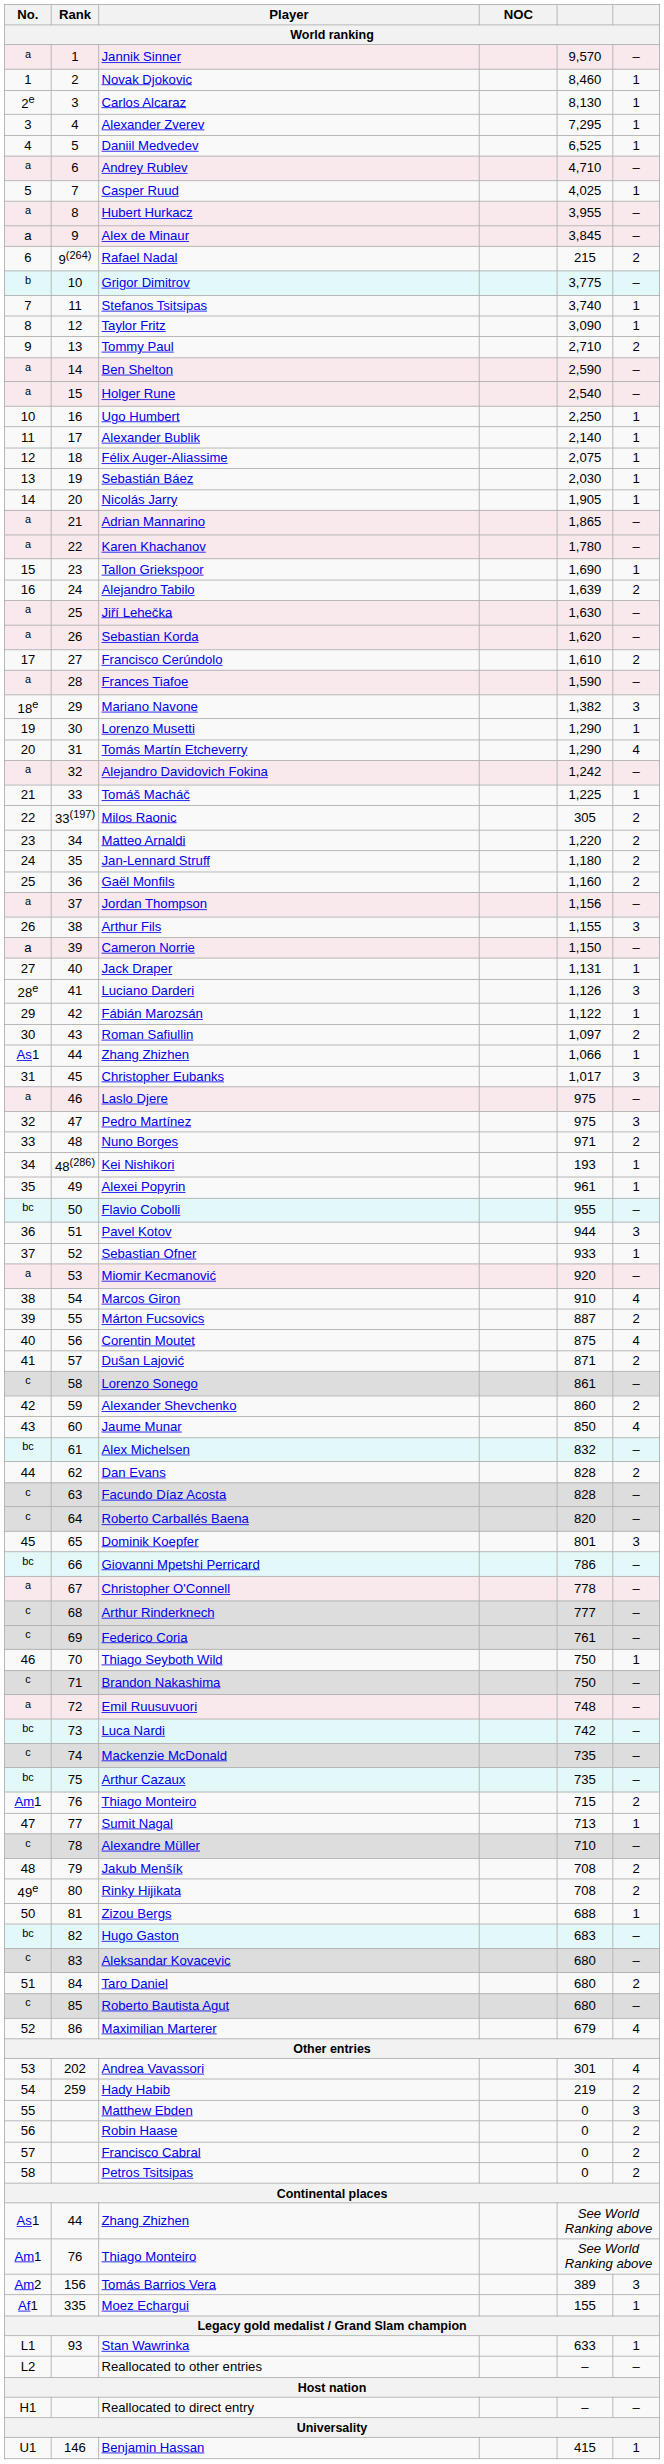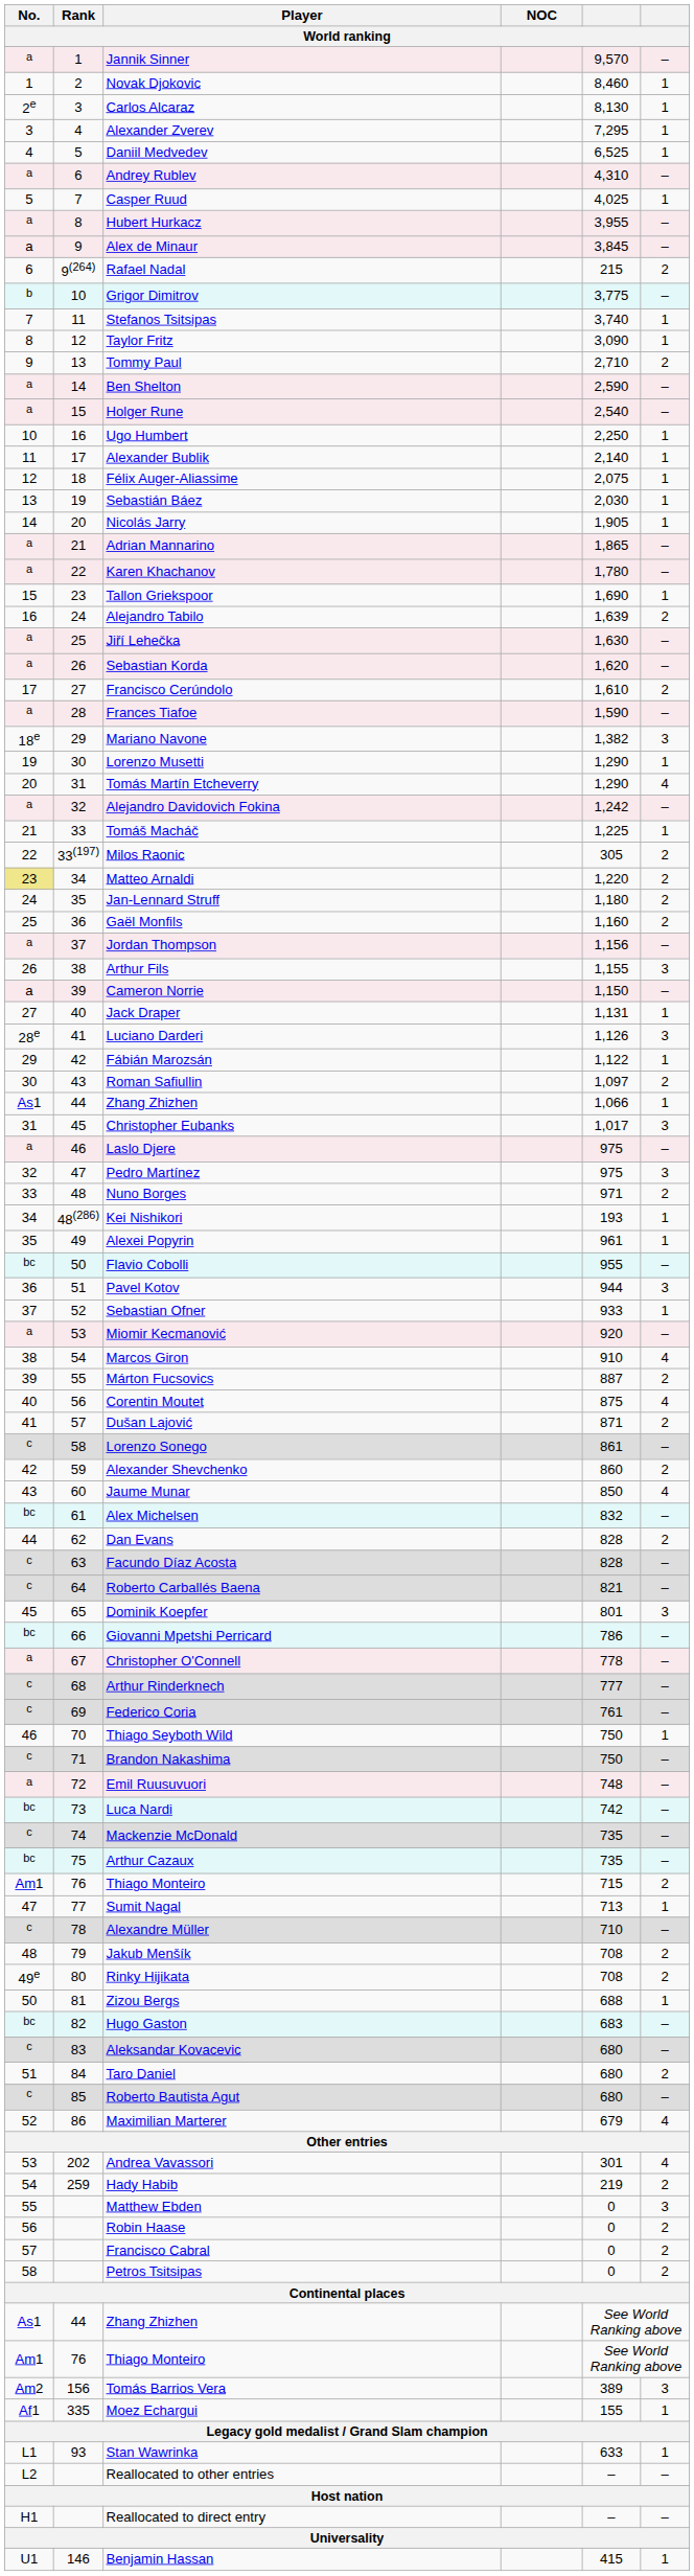Andrey Rublev | column 5: 4,710 -> 4,310
Matteo Arnaldi | No.: no background -> khaki background
Roberto Carballés Baena | column 5: 820 -> 821
